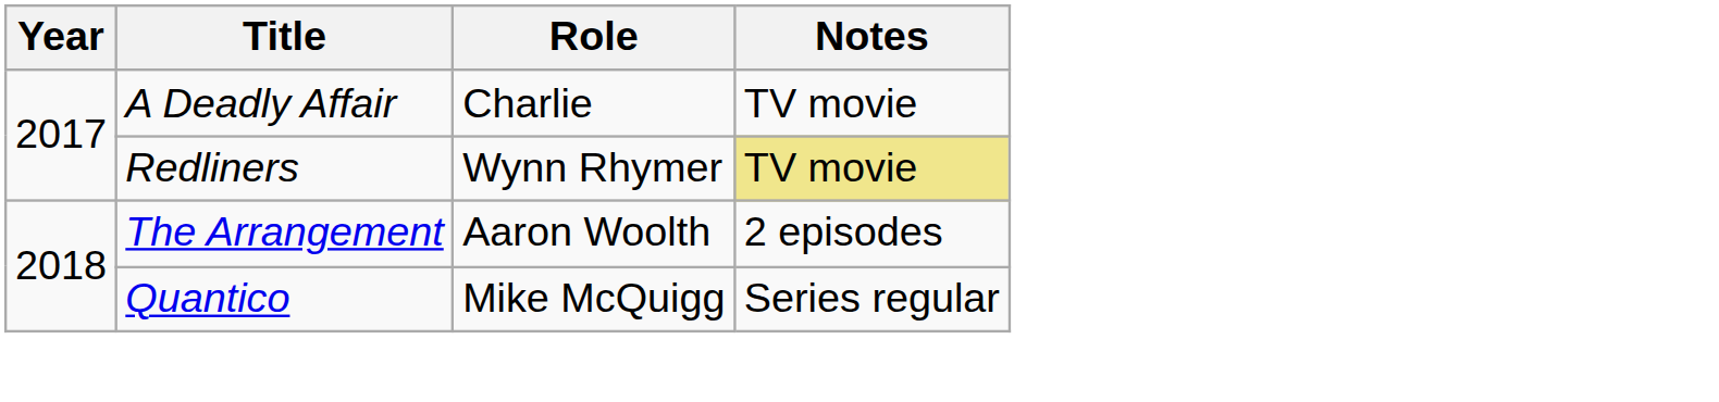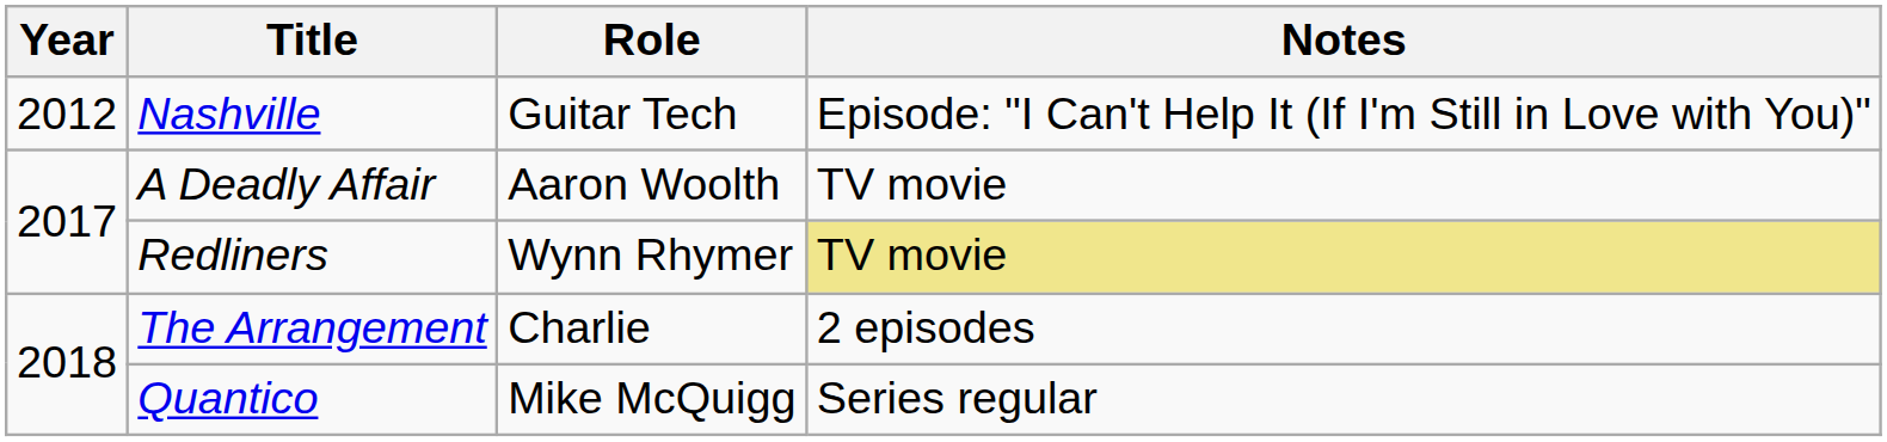+ row: 2012 | Nashville | Guitar Tech | Episode: "I Can't Help It (If I'm Still in Love with You)"
A Deadly Affair | Role: Charlie -> Aaron Woolth
The Arrangement | Role: Aaron Woolth -> Charlie
